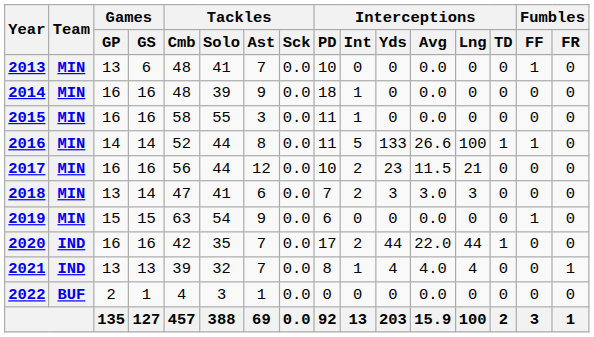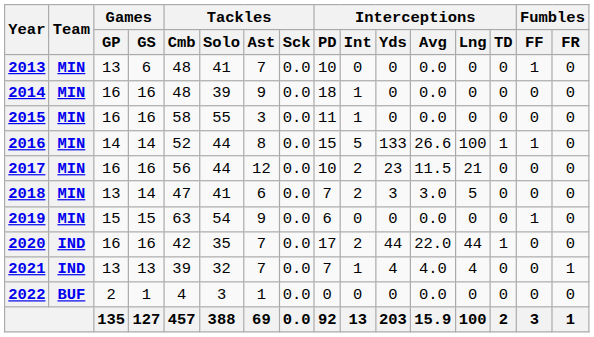2016 | Interceptions / PD: 11 -> 15
2018 | Interceptions / Lng: 3 -> 5
2021 | Interceptions / PD: 8 -> 7
